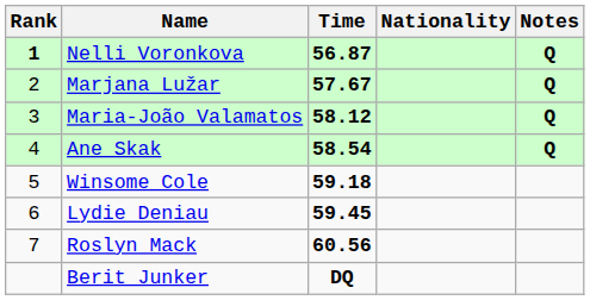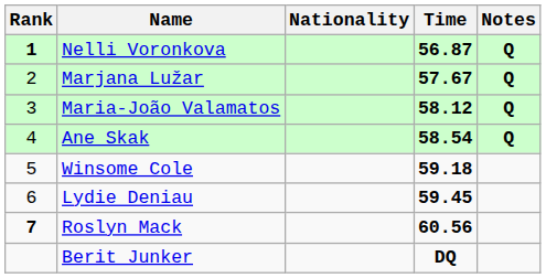columns swapped: Nationality <-> Time
Roslyn Mack | Rank: normal -> bold
